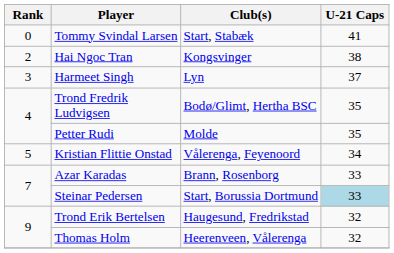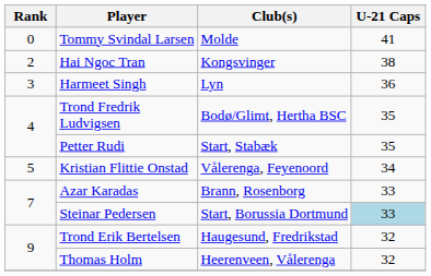Tommy Svindal Larsen | Club(s): Start, Stabæk -> Molde
Harmeet Singh | U-21 Caps: 37 -> 36
Petter Rudi | Club(s): Molde -> Start, Stabæk
